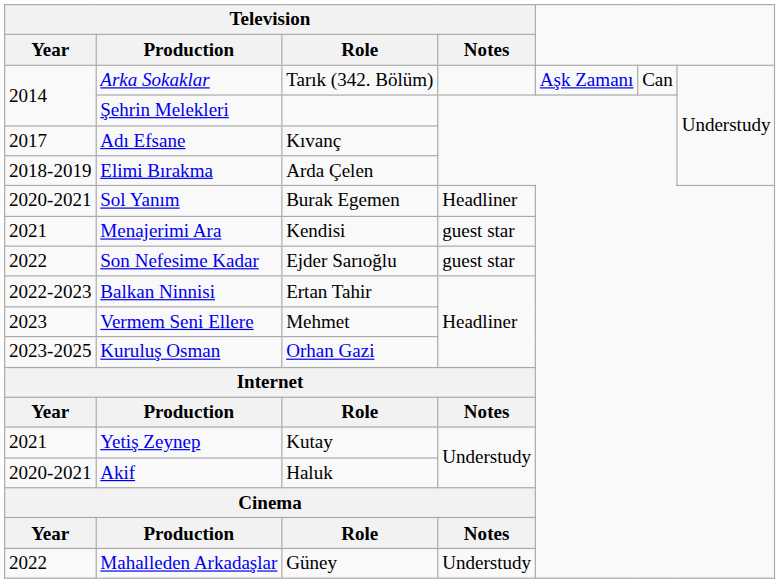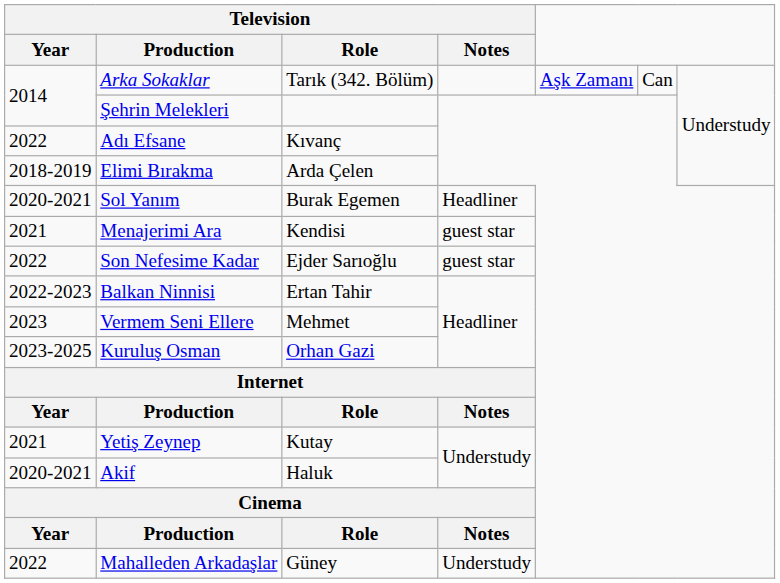Adı Efsane | Television / Year: 2017 -> 2022
